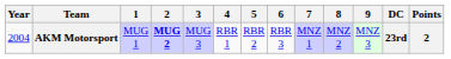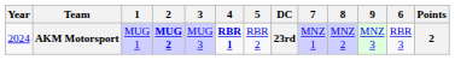columns swapped: 6 <-> DC
AKM Motorsport | Year: 2004 -> 2024
AKM Motorsport | 4: normal -> bold
